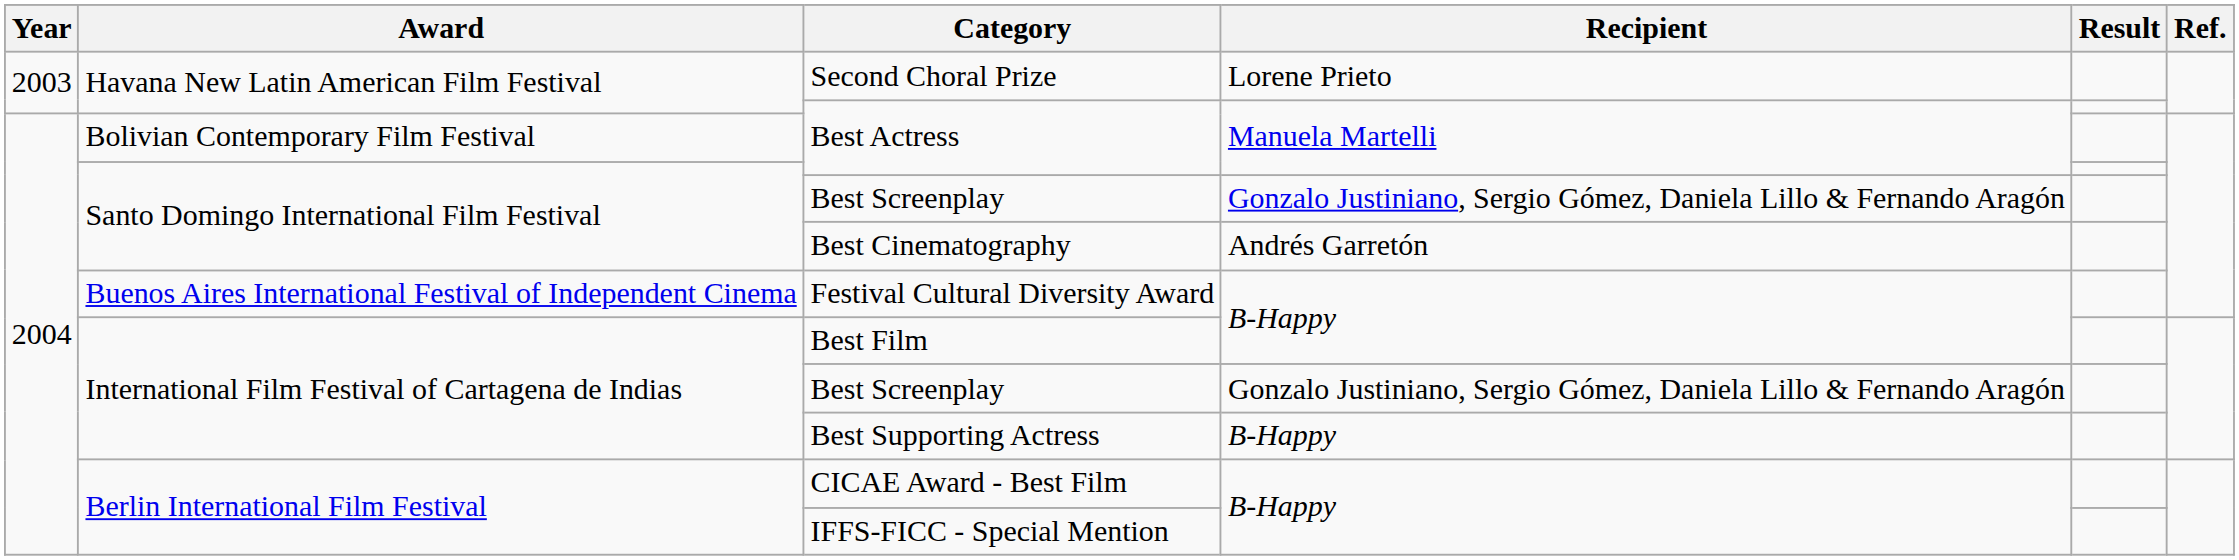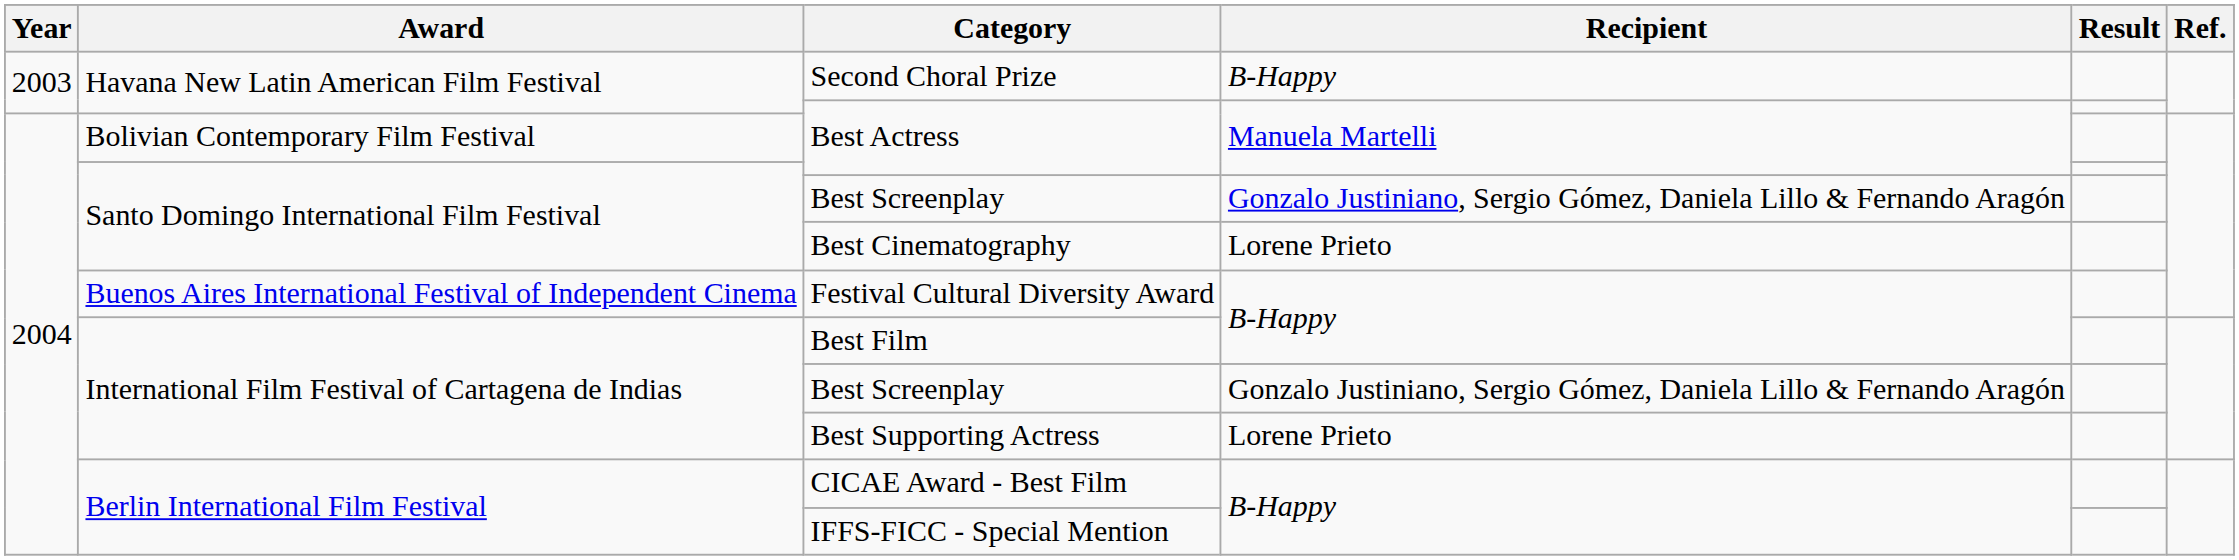Second Choral Prize | Recipient: Lorene Prieto -> B-Happy
Best Cinematography | Recipient: Andrés Garretón -> Lorene Prieto
Best Supporting Actress | Recipient: B-Happy -> Lorene Prieto
